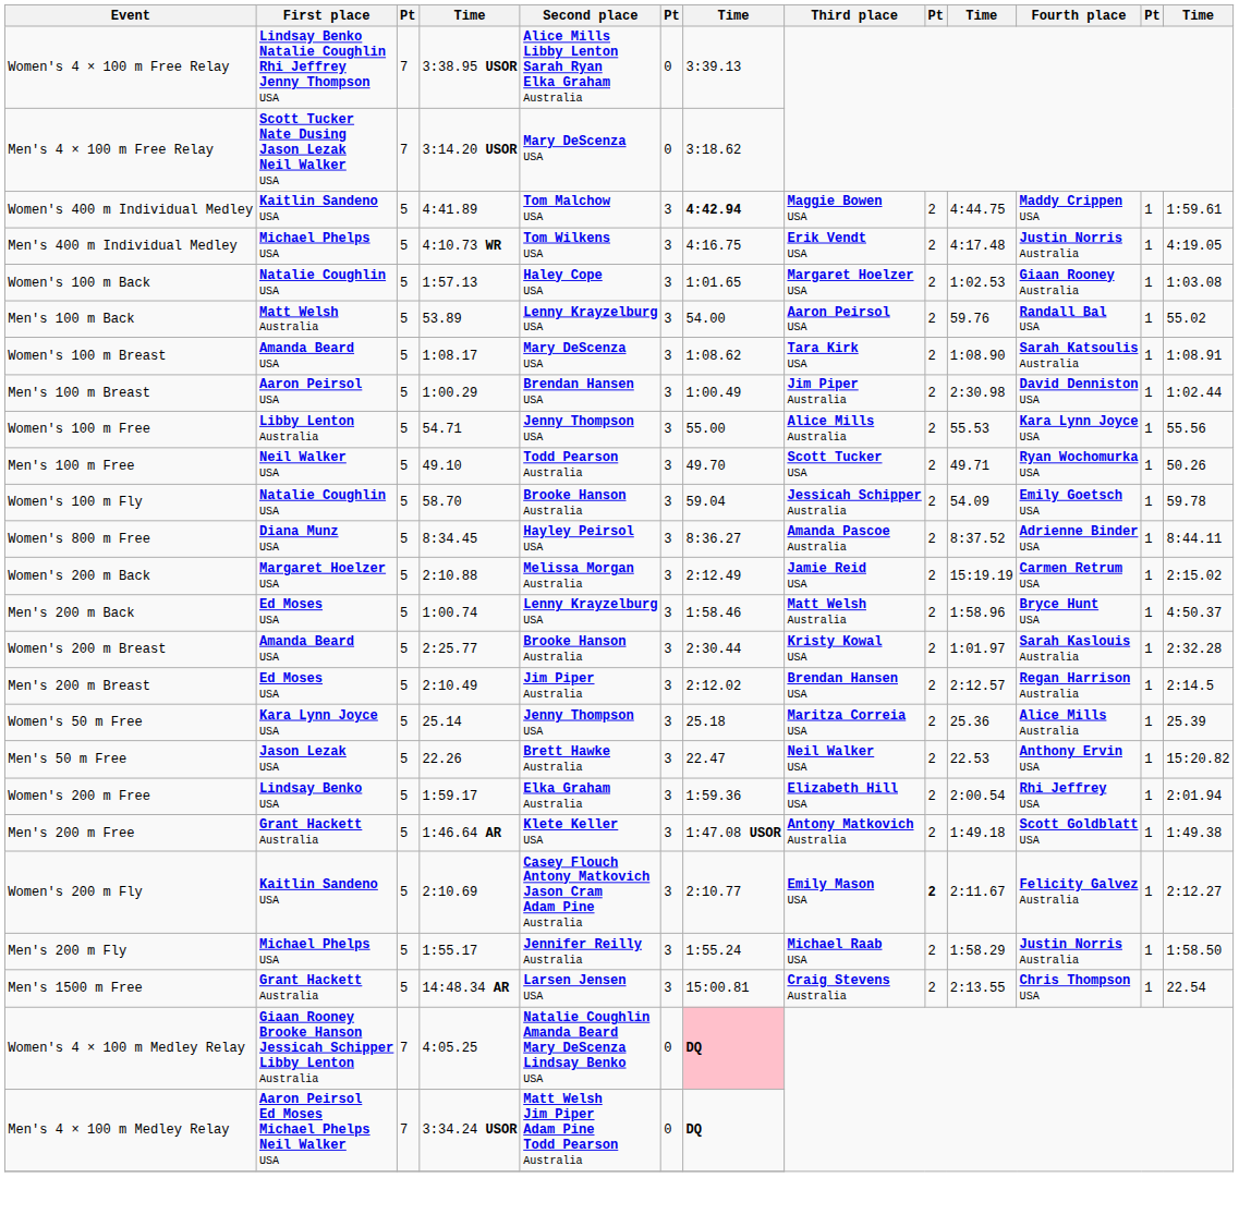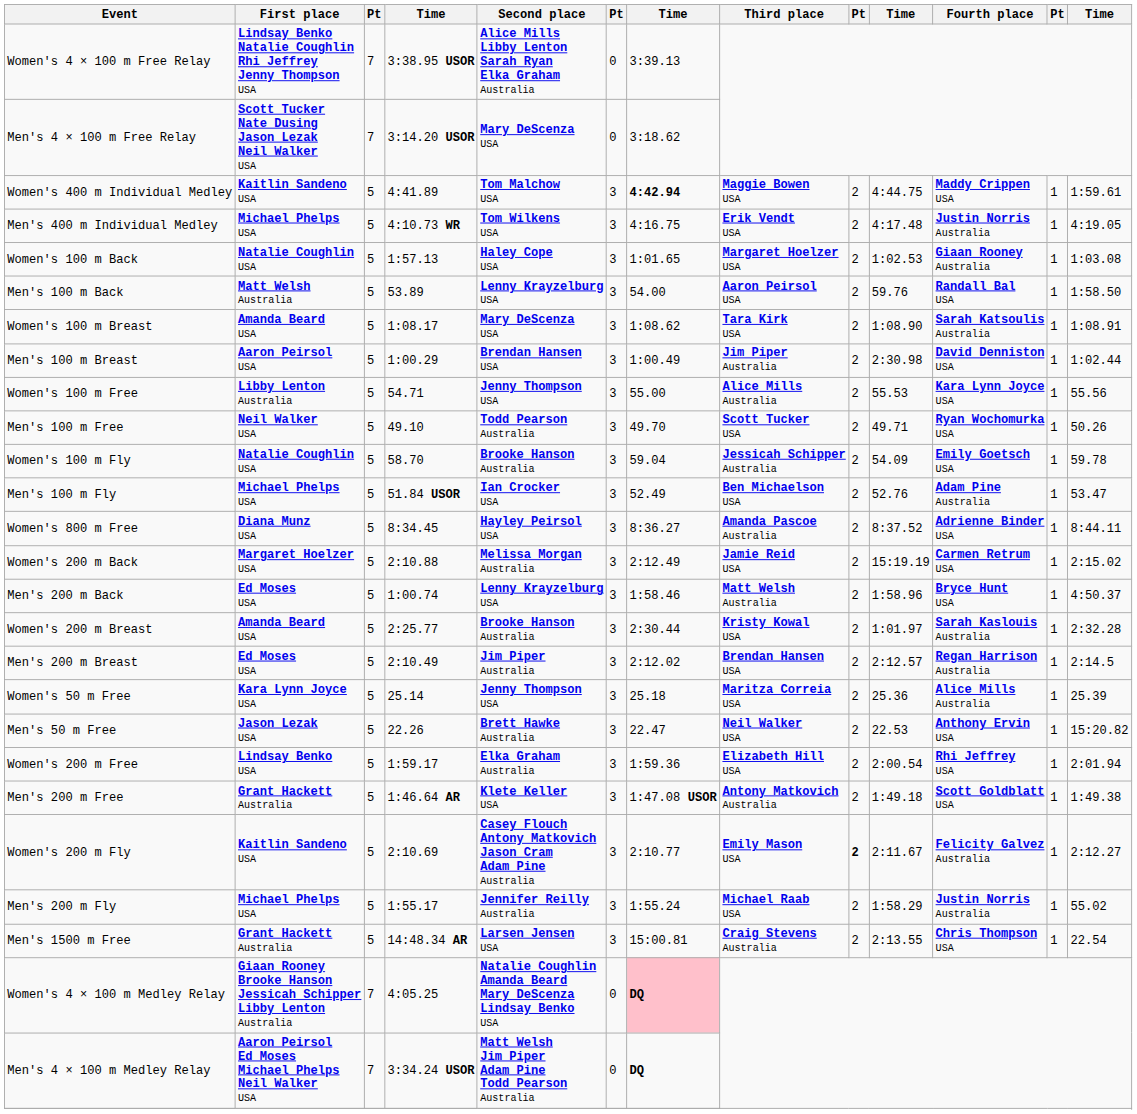Men's 100 m Back | column 13: 55.02 -> 1:58.50
+ row: Men's 100 m Fly | Michael Phelps USA | 5 | 51.84 USOR | Ian Crocker USA | 3 | 52.49 | Ben Michaelson USA | 2 | 52.76 | Adam Pine Australia | 1 | 53.47
Men's 200 m Fly | column 13: 1:58.50 -> 55.02
